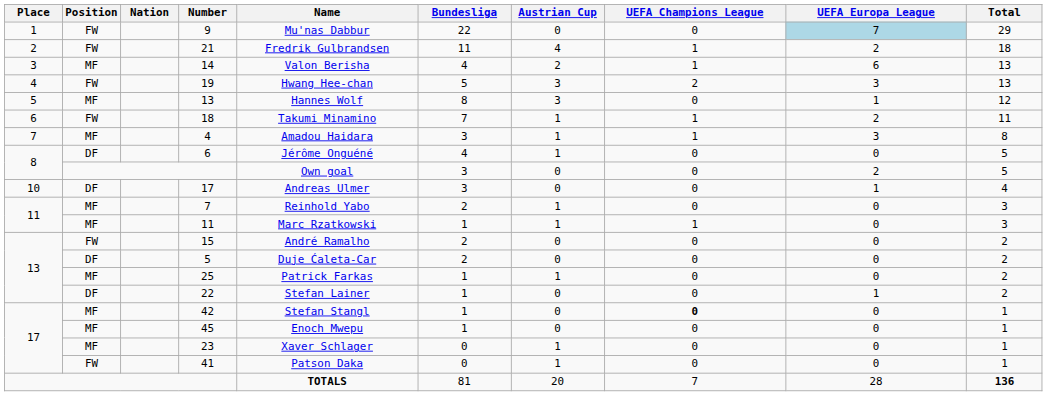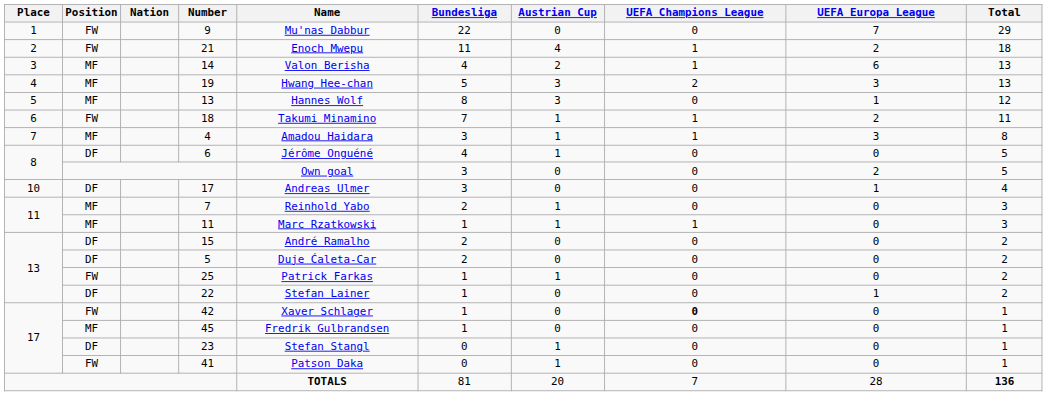9 | UEFA Europa League: lightblue background -> no background
21 | Name: Fredrik Gulbrandsen -> Enoch Mwepu
19 | Position: FW -> MF
15 | Position: FW -> DF
25 | Position: MF -> FW
42 | Position: MF -> FW
42 | Name: Stefan Stangl -> Xaver Schlager
45 | Name: Enoch Mwepu -> Fredrik Gulbrandsen
23 | Position: MF -> DF
23 | Name: Xaver Schlager -> Stefan Stangl
